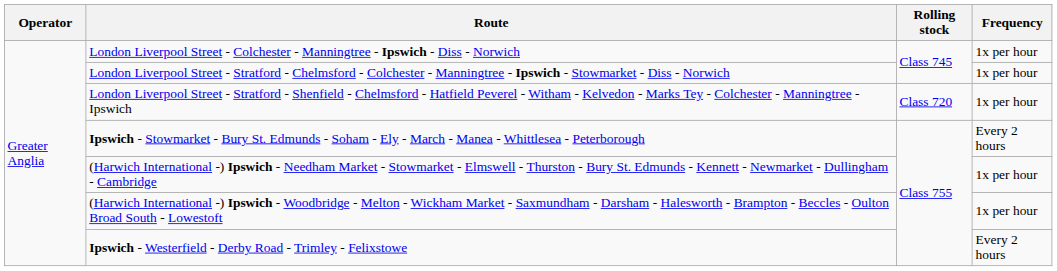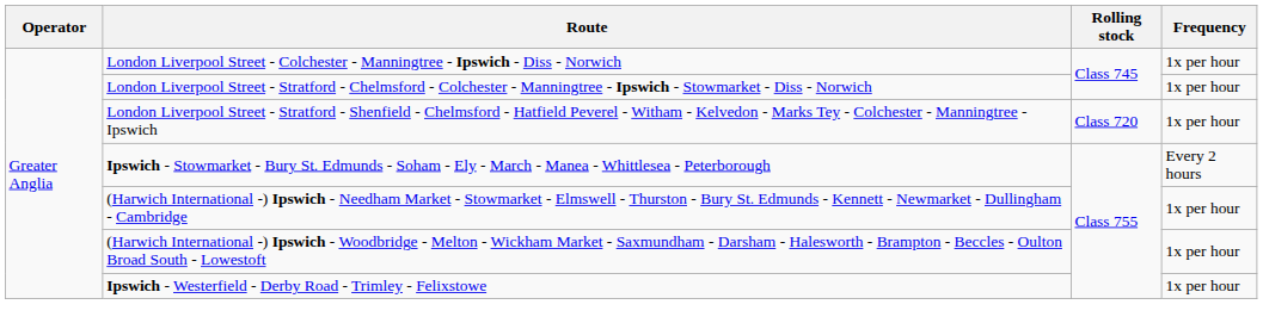Ipswich - Westerfield - Derby Road - Trimley - Felixstowe | Frequency: Every 2 hours -> 1x per hour
